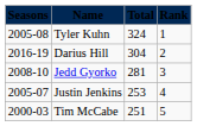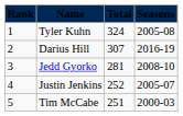columns swapped: Rank <-> Seasons
Darius Hill | Total: 304 -> 307
Justin Jenkins | Total: 253 -> 252
